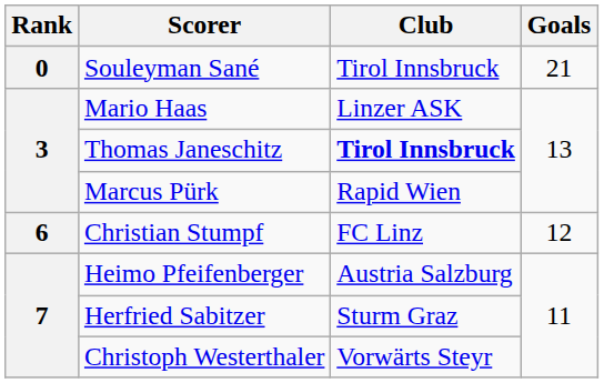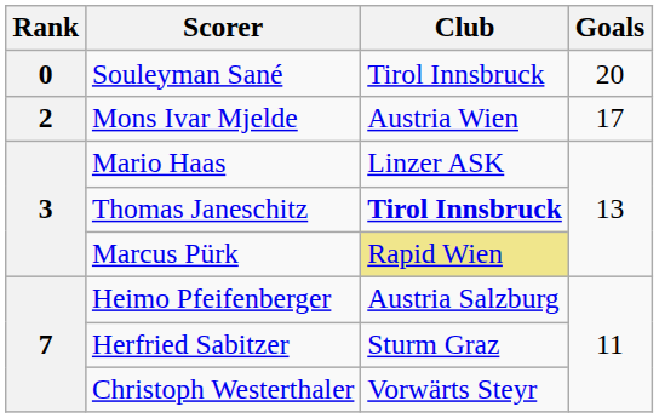Souleyman Sané | Goals: 21 -> 20
+ row: 2 | Mons Ivar Mjelde | Austria Wien | 17
Marcus Pürk | Club: no background -> khaki background
- row: 6 | Christian Stumpf | FC Linz | 12
